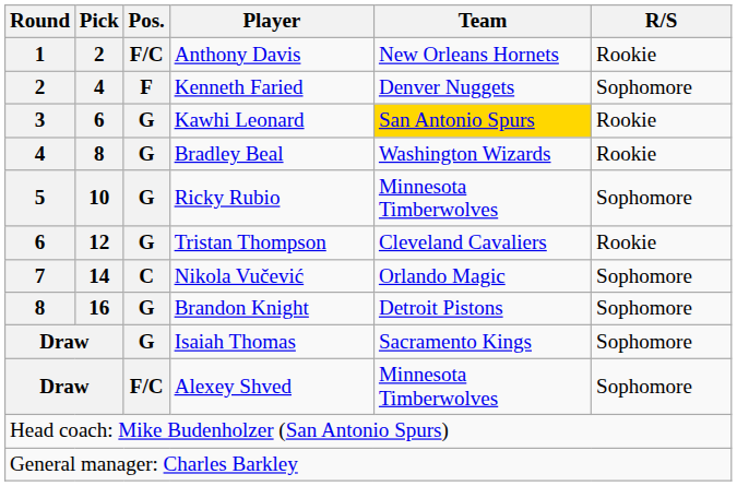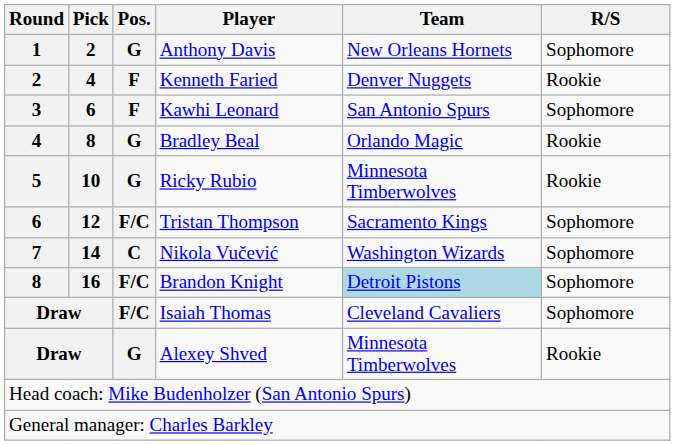Anthony Davis | Pos.: F/C -> G
Anthony Davis | R/S: Rookie -> Sophomore
Kenneth Faried | R/S: Sophomore -> Rookie
Kawhi Leonard | Pos.: G -> F
Kawhi Leonard | Team: gold background -> no background
Kawhi Leonard | R/S: Rookie -> Sophomore
Bradley Beal | Team: Washington Wizards -> Orlando Magic
Ricky Rubio | R/S: Sophomore -> Rookie
Tristan Thompson | Pos.: G -> F/C
Tristan Thompson | Team: Cleveland Cavaliers -> Sacramento Kings
Tristan Thompson | R/S: Rookie -> Sophomore
Nikola Vučević | Team: Orlando Magic -> Washington Wizards
Brandon Knight | Pos.: G -> F/C
Brandon Knight | Team: no background -> lightblue background
Isaiah Thomas | Pos.: G -> F/C
Isaiah Thomas | Team: Sacramento Kings -> Cleveland Cavaliers
Alexey Shved | Pos.: F/C -> G
Alexey Shved | R/S: Sophomore -> Rookie
